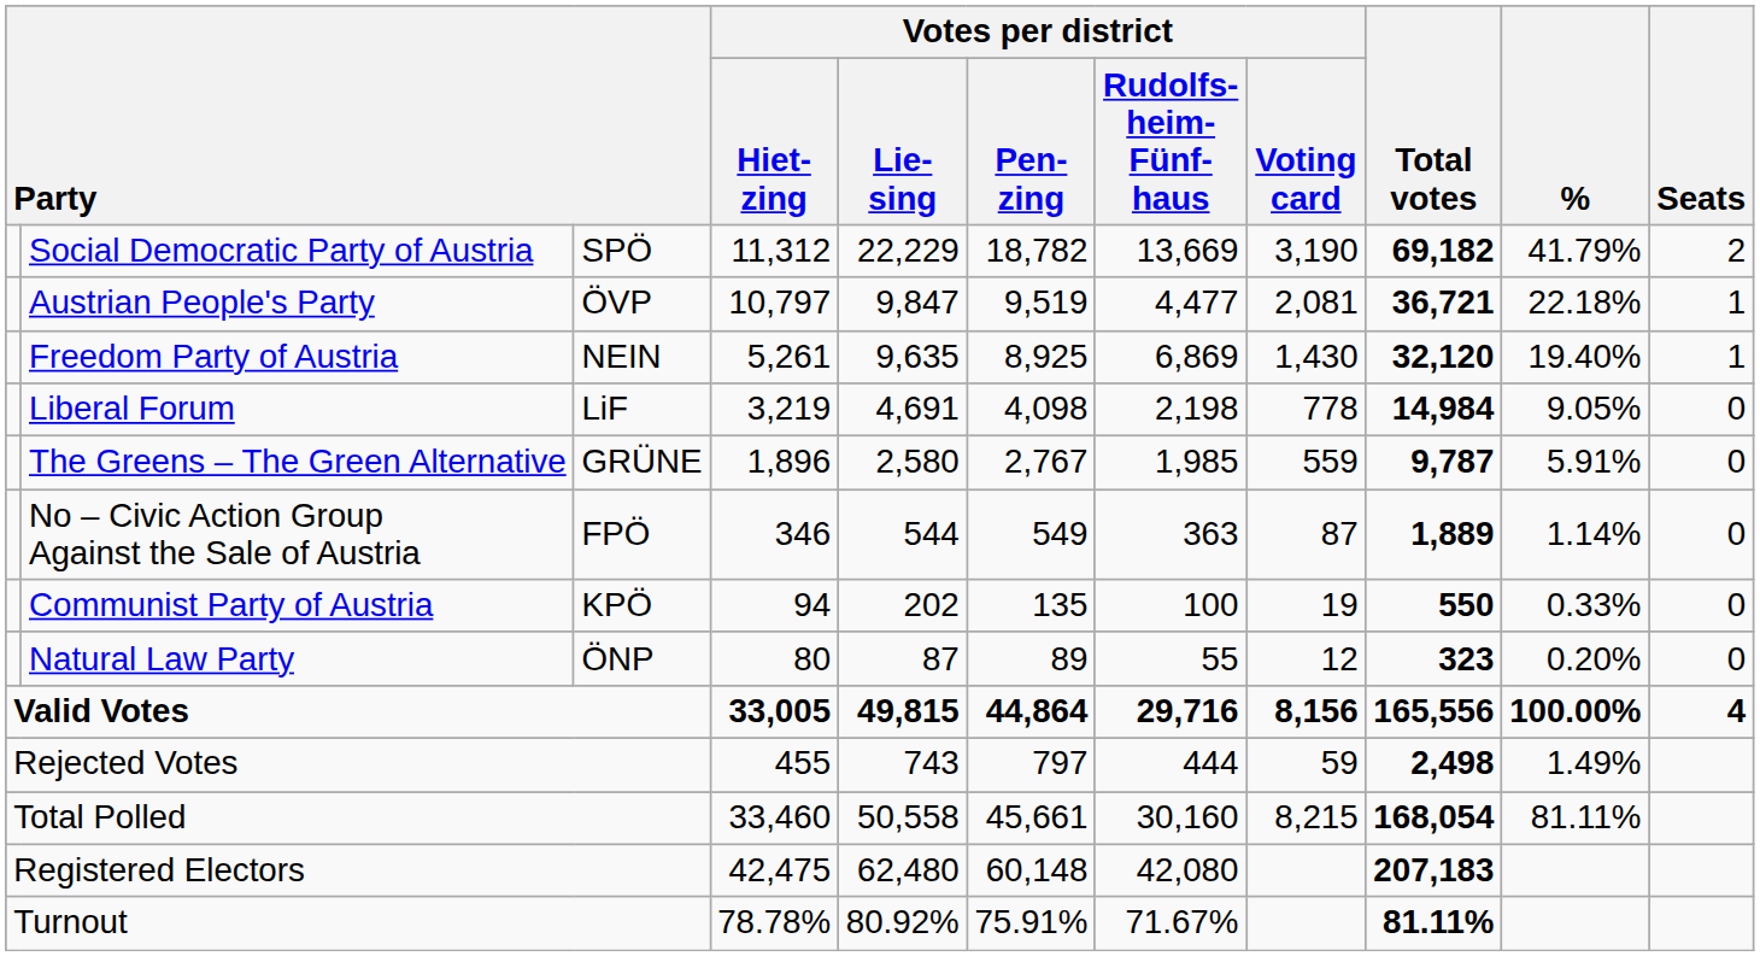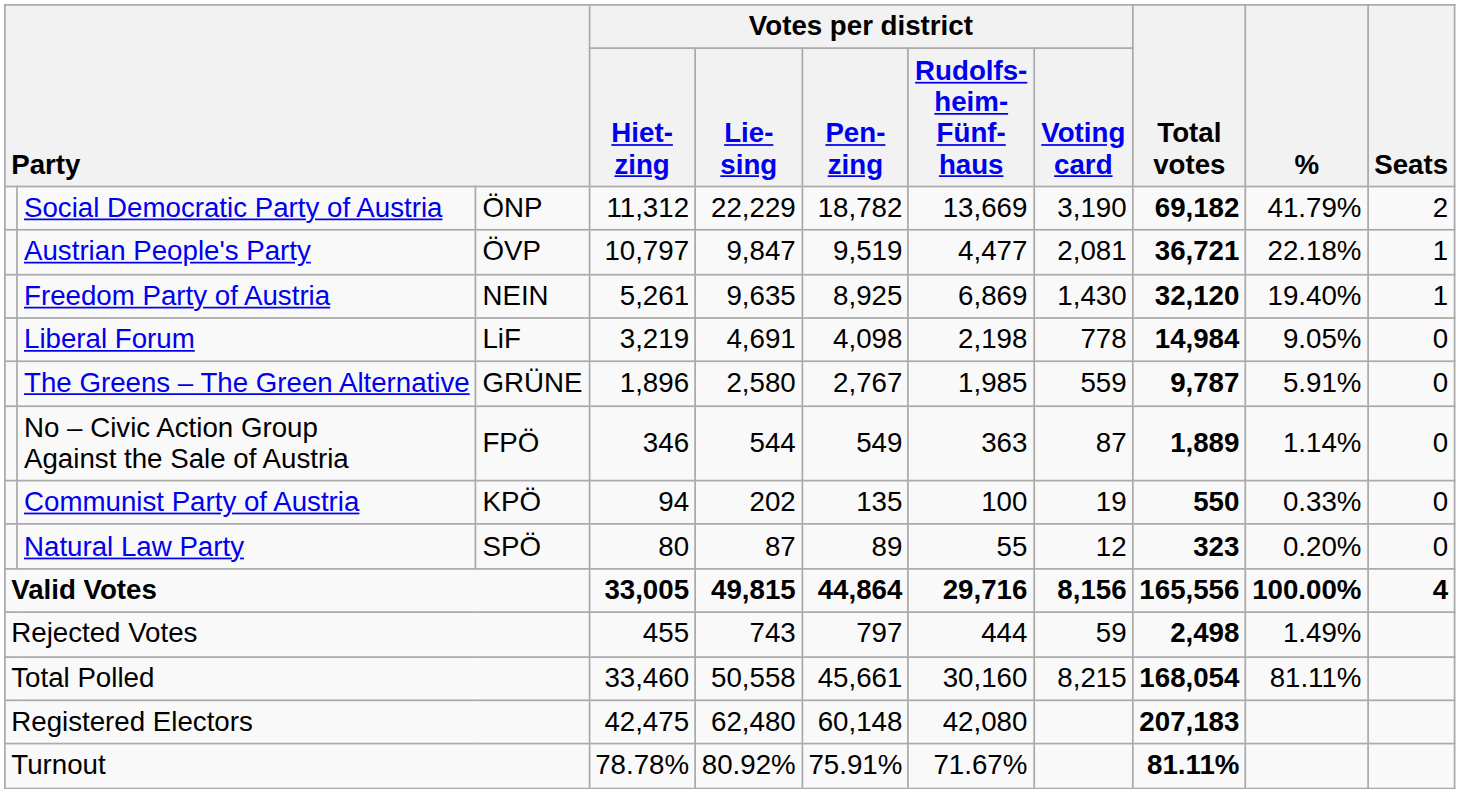Social Democratic Party of Austria | column 3: SPÖ -> ÖNP
Natural Law Party | column 3: ÖNP -> SPÖ
